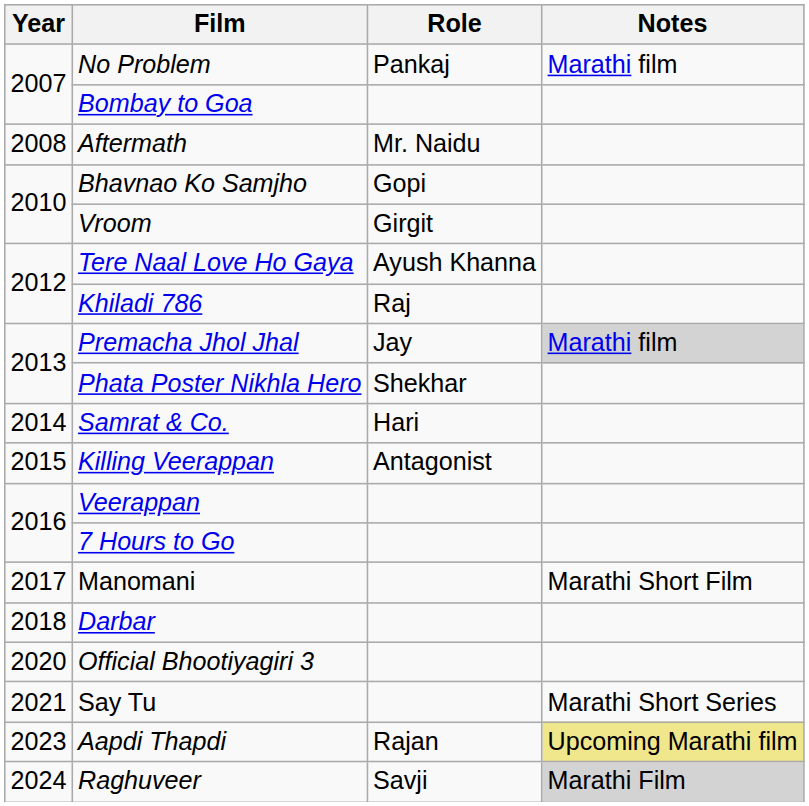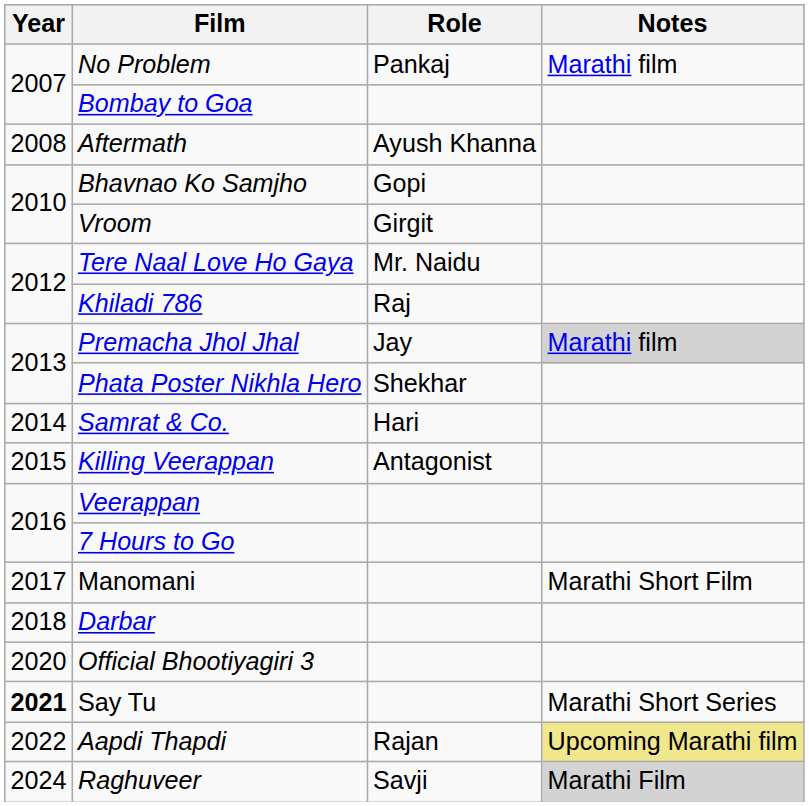Aftermath | Role: Mr. Naidu -> Ayush Khanna
Tere Naal Love Ho Gaya | Role: Ayush Khanna -> Mr. Naidu
Say Tu | Year: normal -> bold
Aapdi Thapdi | Year: 2023 -> 2022
